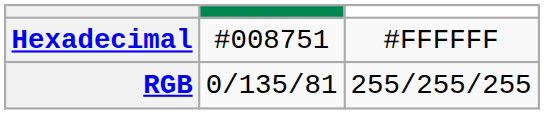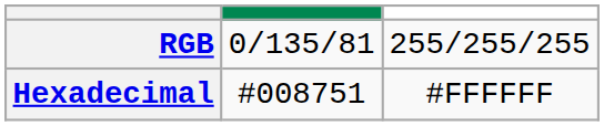rows swapped: RGB <-> Hexadecimal
